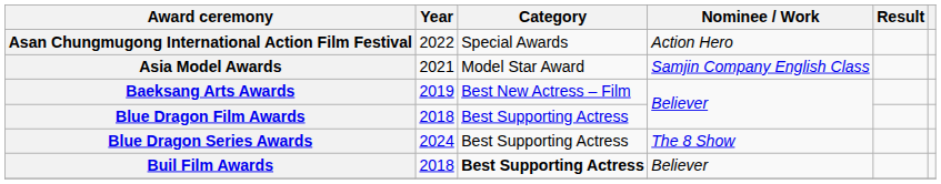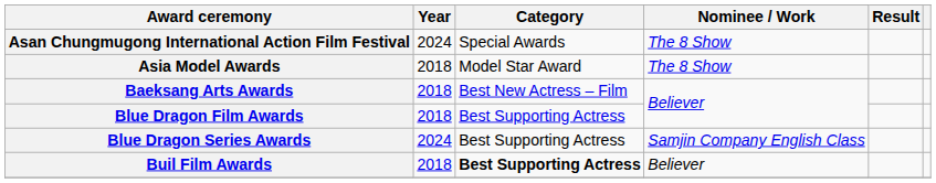Asan Chungmugong International Action Film Festival | Year: 2022 -> 2024
Asan Chungmugong International Action Film Festival | Nominee / Work: Action Hero -> The 8 Show
Asia Model Awards | Year: 2021 -> 2018
Asia Model Awards | Nominee / Work: Samjin Company English Class -> The 8 Show
Baeksang Arts Awards | Year: 2019 -> 2018
Blue Dragon Series Awards | Nominee / Work: The 8 Show -> Samjin Company English Class
